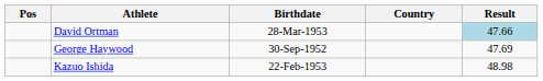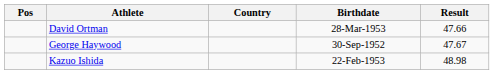columns swapped: Birthdate <-> Country
David Ortman | Result: lightblue background -> no background
George Haywood | Result: 47.69 -> 47.67
